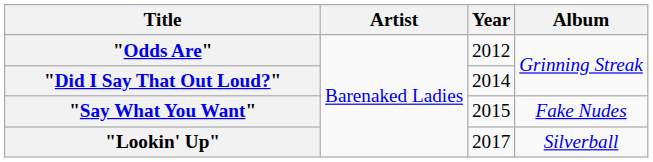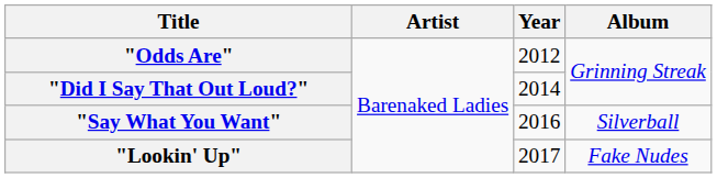"Say What You Want" | Year: 2015 -> 2016
"Say What You Want" | Album: Fake Nudes -> Silverball
"Lookin' Up" | Album: Silverball -> Fake Nudes
